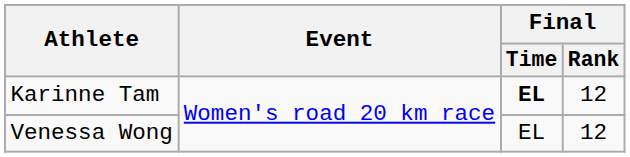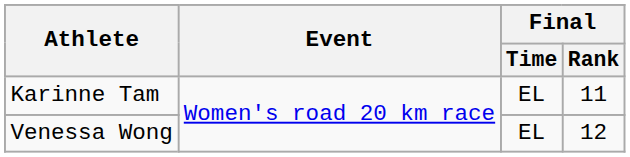Karinne Tam | Final / Time: bold -> normal
Karinne Tam | Final / Rank: 12 -> 11
